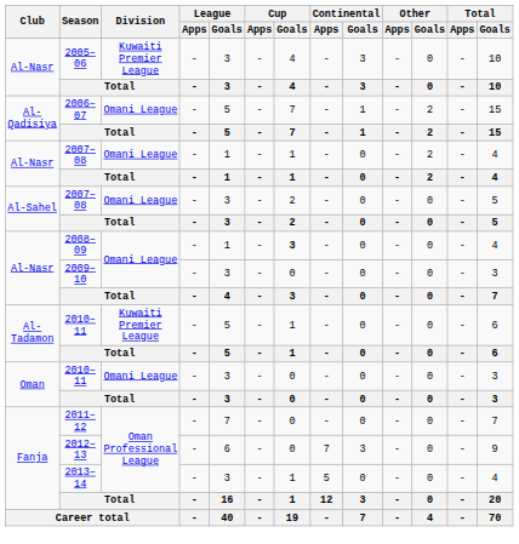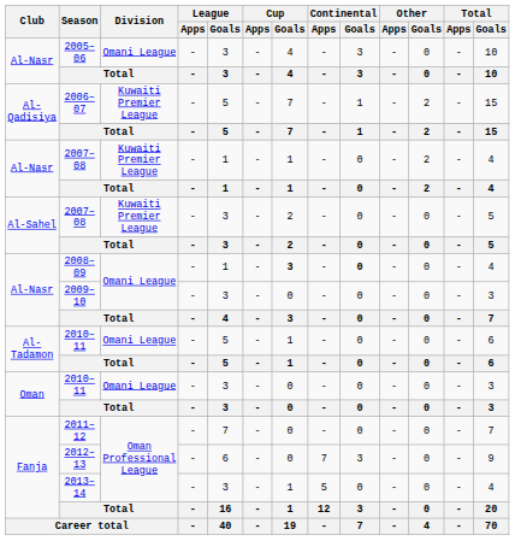2005–06 | Division: Kuwaiti Premier League -> Omani League
2006–07 | Division: Omani League -> Kuwaiti Premier League
Al-Nasr / 2007–08 | Division: Omani League -> Kuwaiti Premier League
Al-Sahel / 2007–08 | Division: Omani League -> Kuwaiti Premier League
2008–09 | Continental / Goals: normal -> bold
Al-Tadamon / 2010–11 | Division: Kuwaiti Premier League -> Omani League
